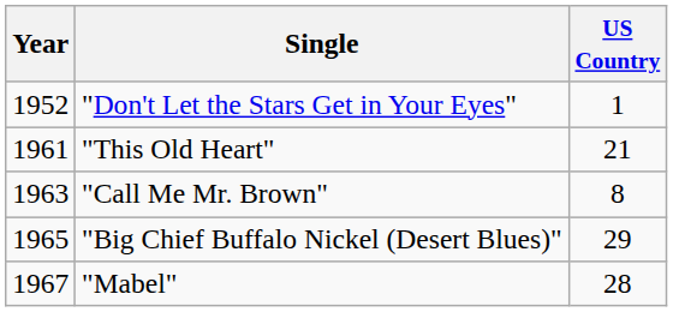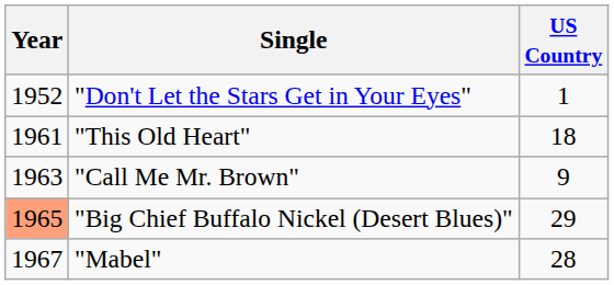"This Old Heart" | US Country: 21 -> 18
"Call Me Mr. Brown" | US Country: 8 -> 9
"Big Chief Buffalo Nickel (Desert Blues)" | Year: no background -> lightsalmon background
